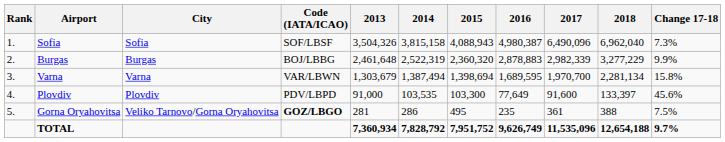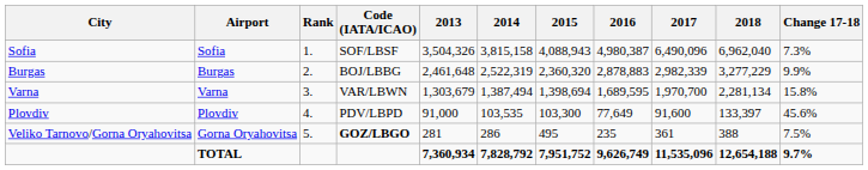columns swapped: Rank <-> City
